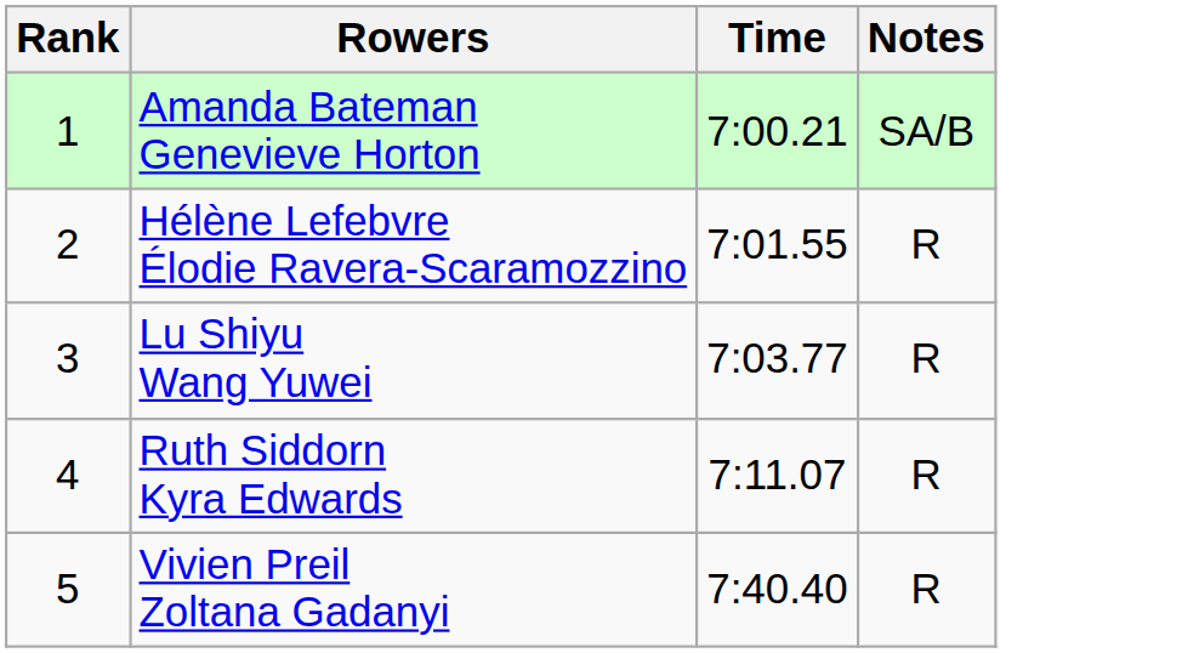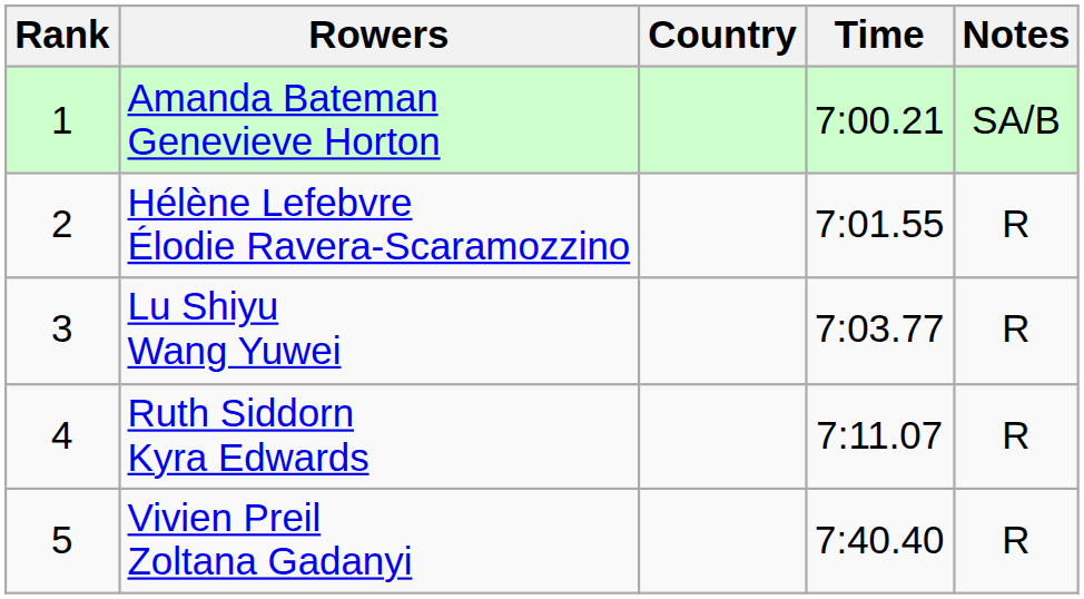+ column: Country
